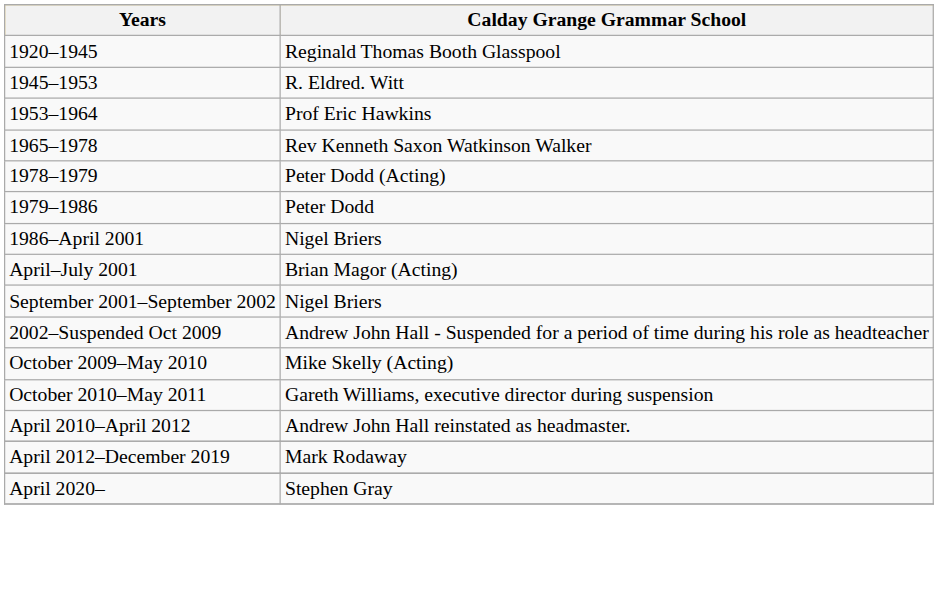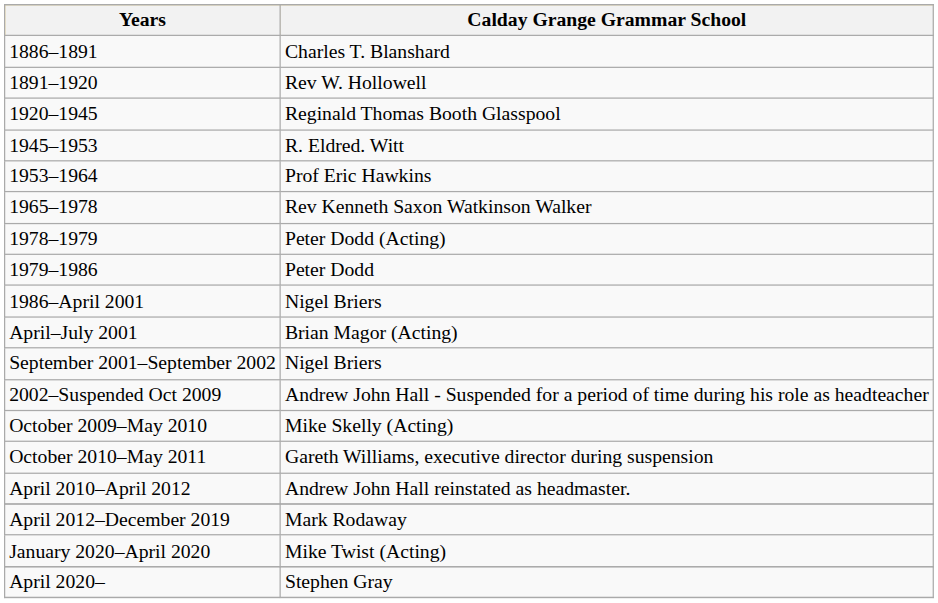+ row: 1886–1891 | Charles T. Blanshard
+ row: 1891–1920 | Rev W. Hollowell
+ row: January 2020–April 2020 | Mike Twist (Acting)
